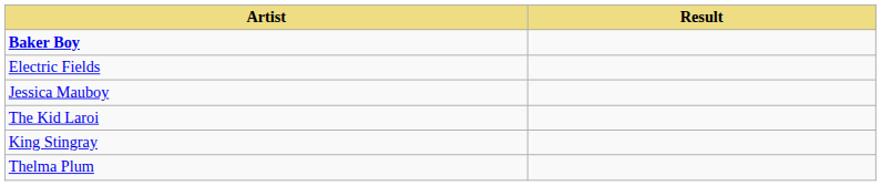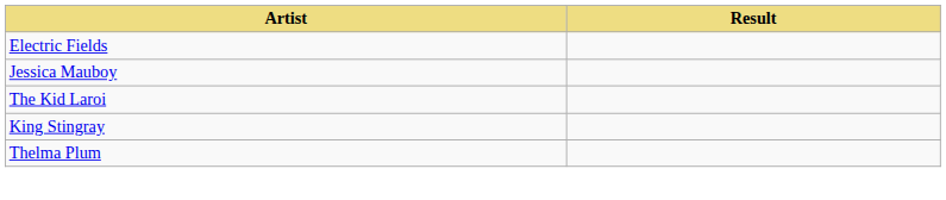- row: Baker Boy
